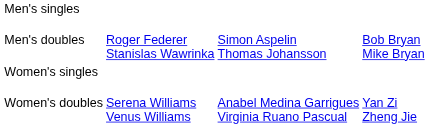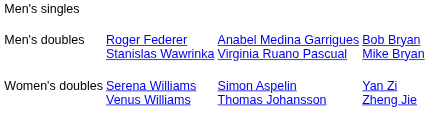Men's doubles | column 3: Simon Aspelin Thomas Johansson -> Anabel Medina Garrigues Virginia Ruano Pascual
- row: Women's singles
Women's doubles | column 3: Anabel Medina Garrigues Virginia Ruano Pascual -> Simon Aspelin Thomas Johansson
